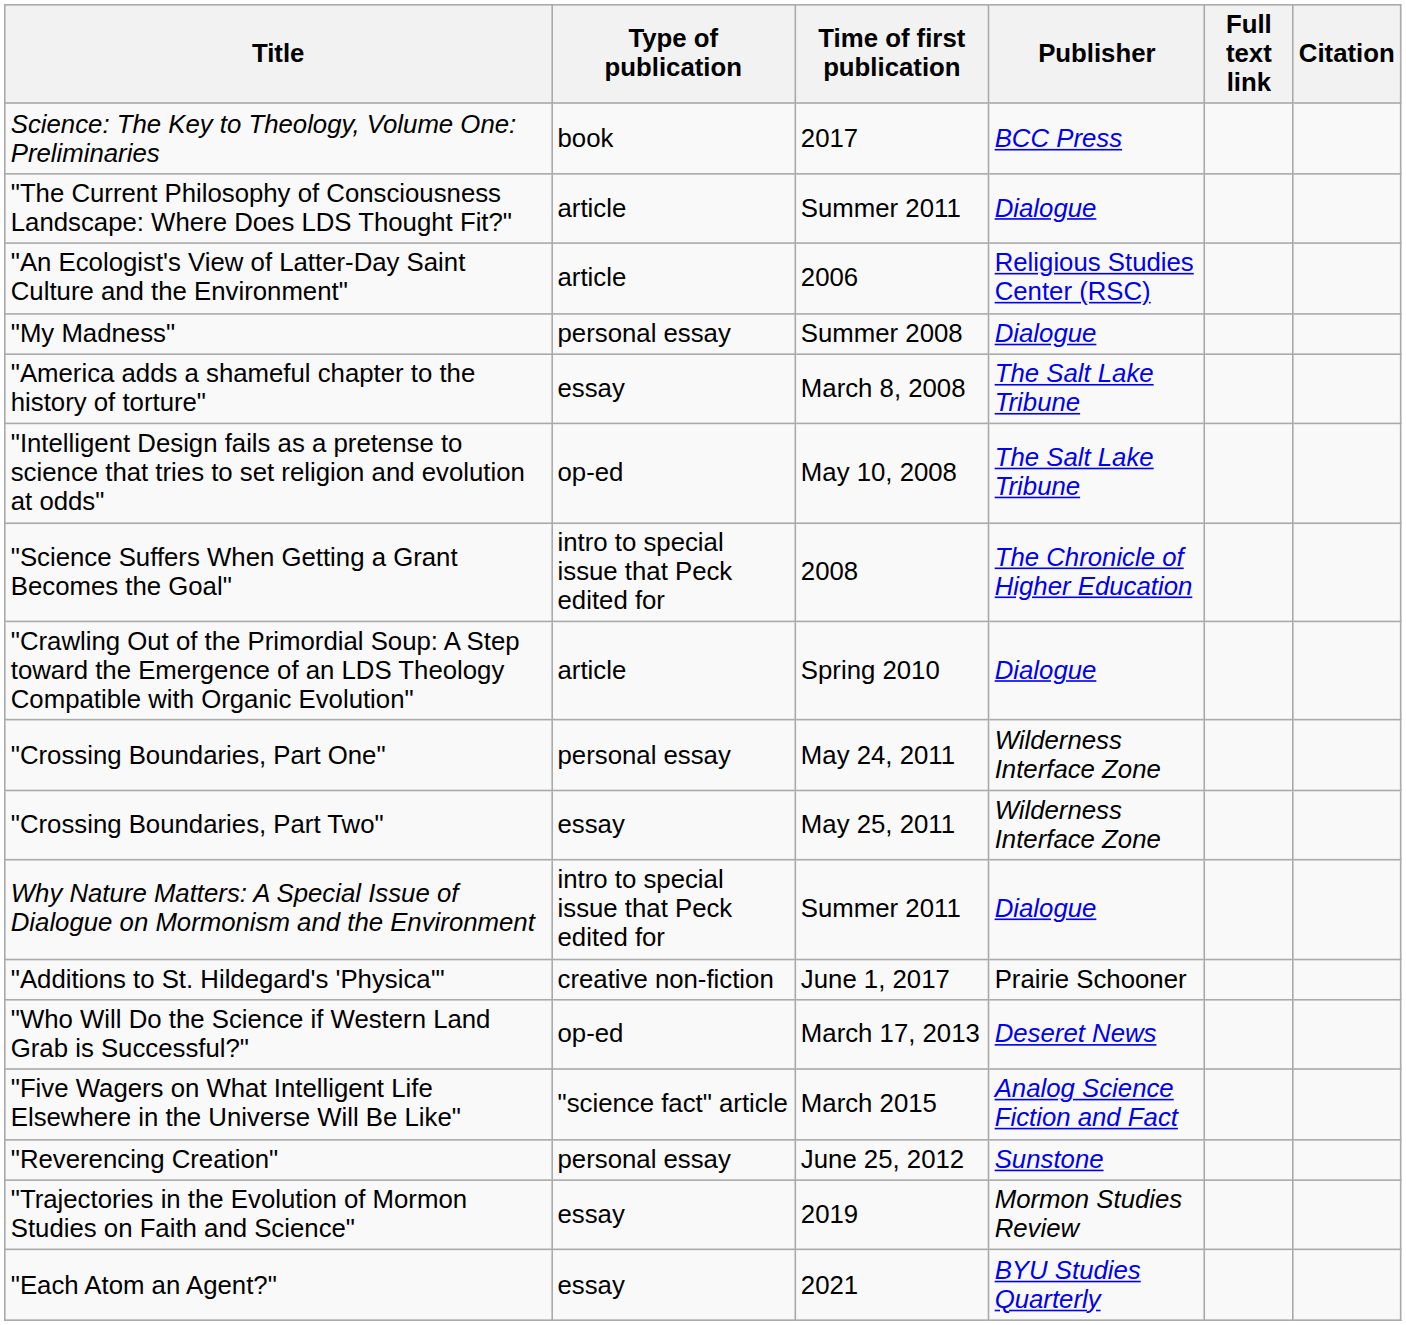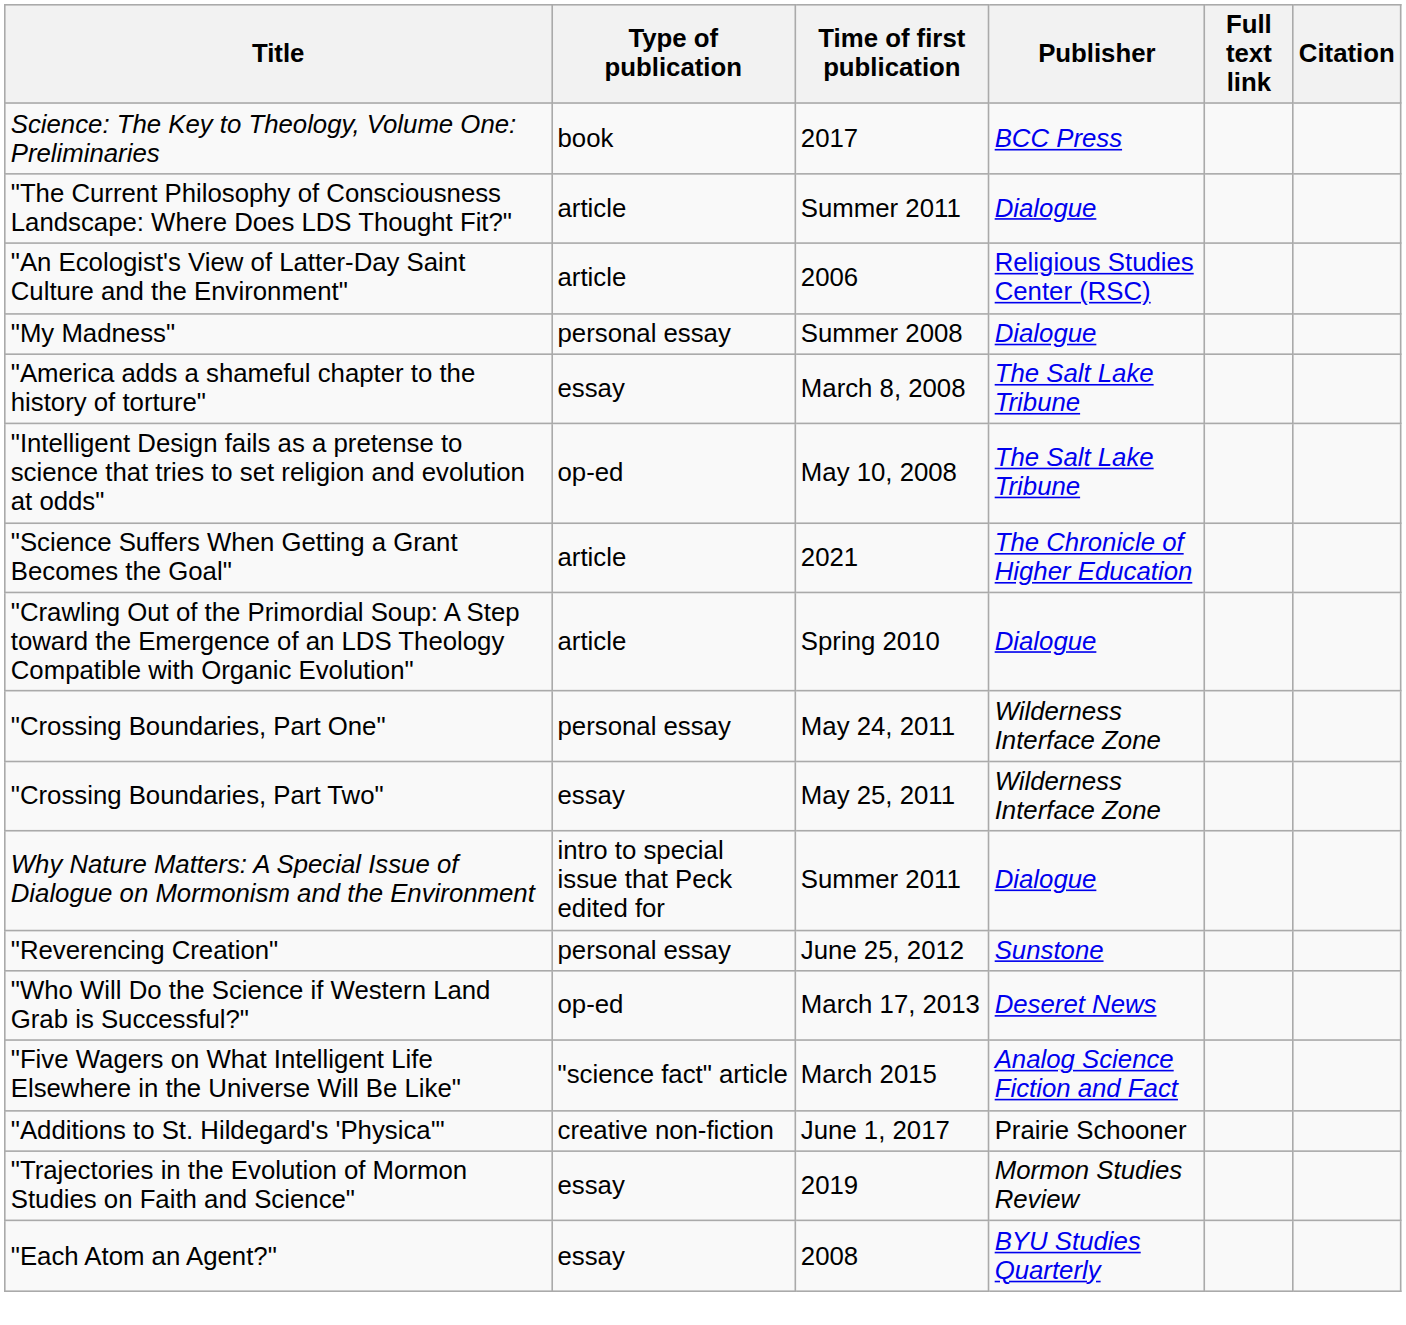"Science Suffers When Getting a Grant Becomes the Goal" | Type of publication: intro to special issue that Peck edited for -> article
"Science Suffers When Getting a Grant Becomes the Goal" | Time of first publication: 2008 -> 2021
rows swapped: "Reverencing Creation" <-> "Additions to St. Hildegard's 'Physica'"
"Each Atom an Agent?" | Time of first publication: 2021 -> 2008
